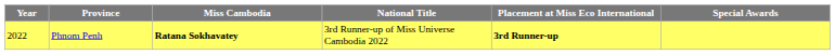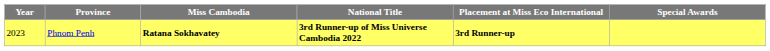Phnom Penh | Year: 2022 -> 2023
Phnom Penh | National Title: normal -> bold
